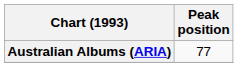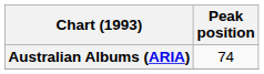Australian Albums (ARIA) | Peak position: 77 -> 74
